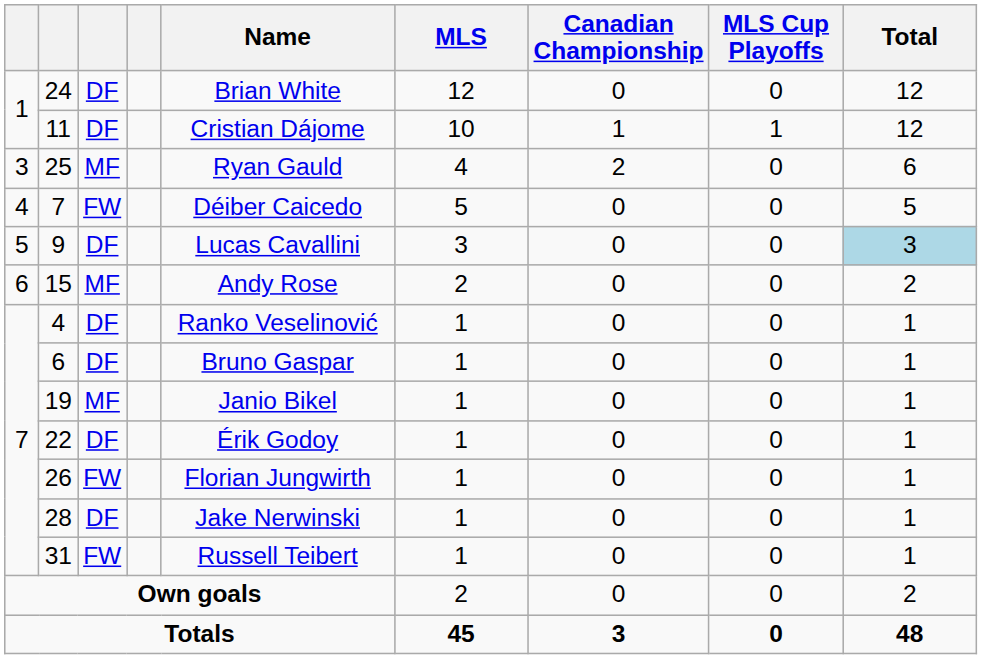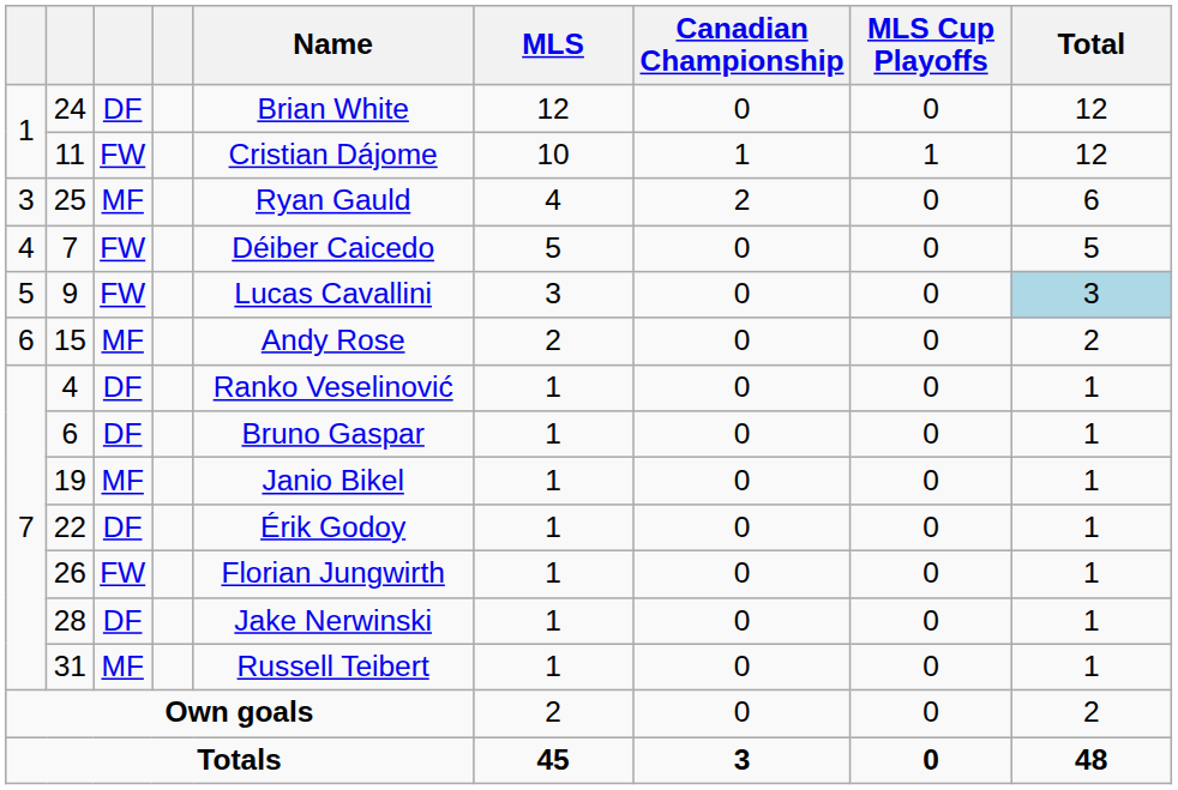11 | column 3: DF -> FW
9 | column 3: DF -> FW
31 | column 3: FW -> MF
